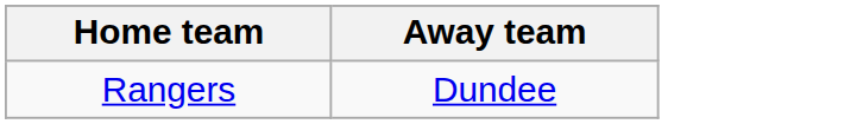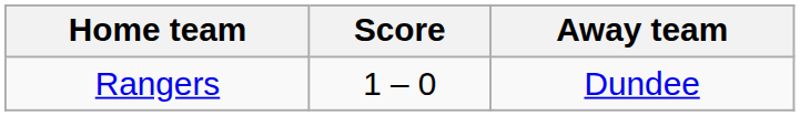+ column: Score | 1 – 0
